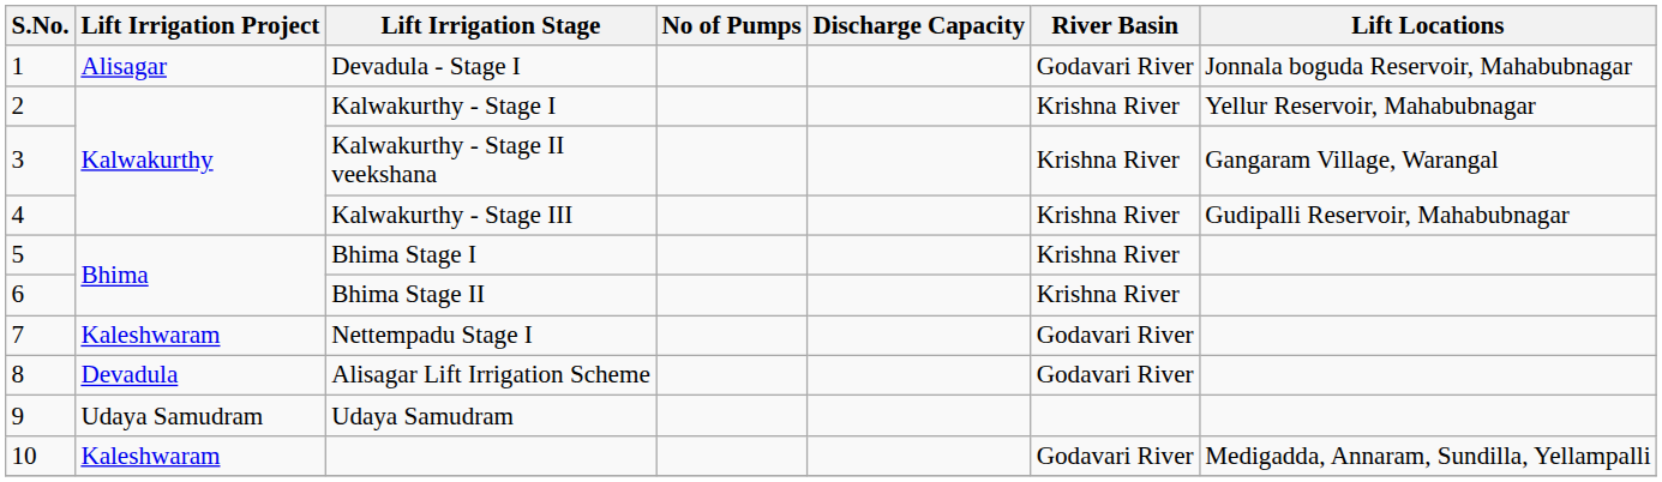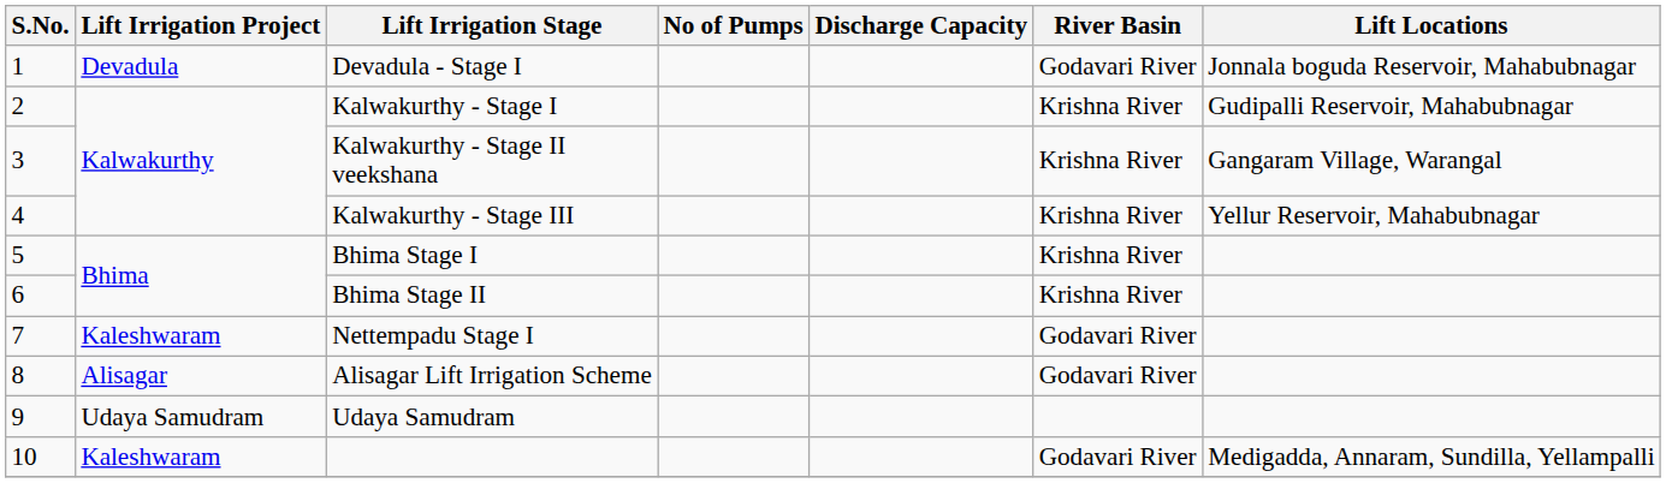Devadula - Stage I | Lift Irrigation Project: Alisagar -> Devadula
Kalwakurthy - Stage I | Lift Locations: Yellur Reservoir, Mahabubnagar -> Gudipalli Reservoir, Mahabubnagar
Kalwakurthy - Stage III | Lift Locations: Gudipalli Reservoir, Mahabubnagar -> Yellur Reservoir, Mahabubnagar
Alisagar Lift Irrigation Scheme | Lift Irrigation Project: Devadula -> Alisagar
